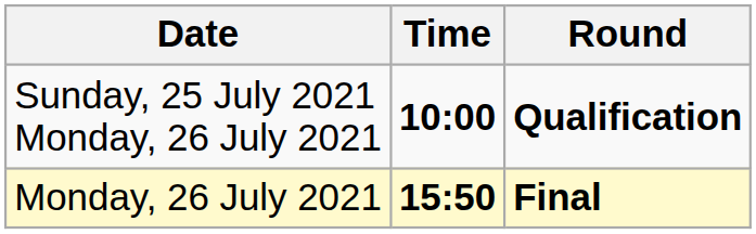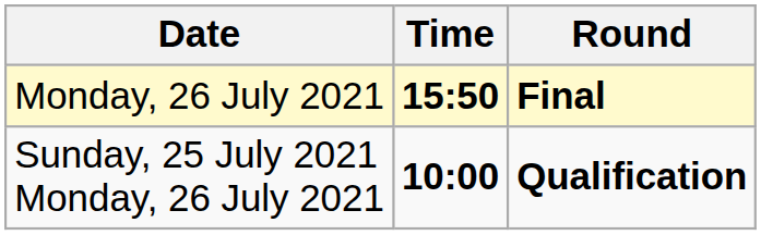rows swapped: Sunday, 25 July 2021 Monday, 26 July 2021 <-> Monday, 26 July 2021
